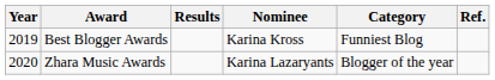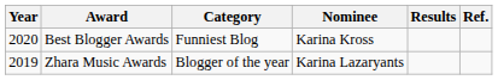columns swapped: Category <-> Results
Best Blogger Awards | Year: 2019 -> 2020
Zhara Music Awards | Year: 2020 -> 2019
